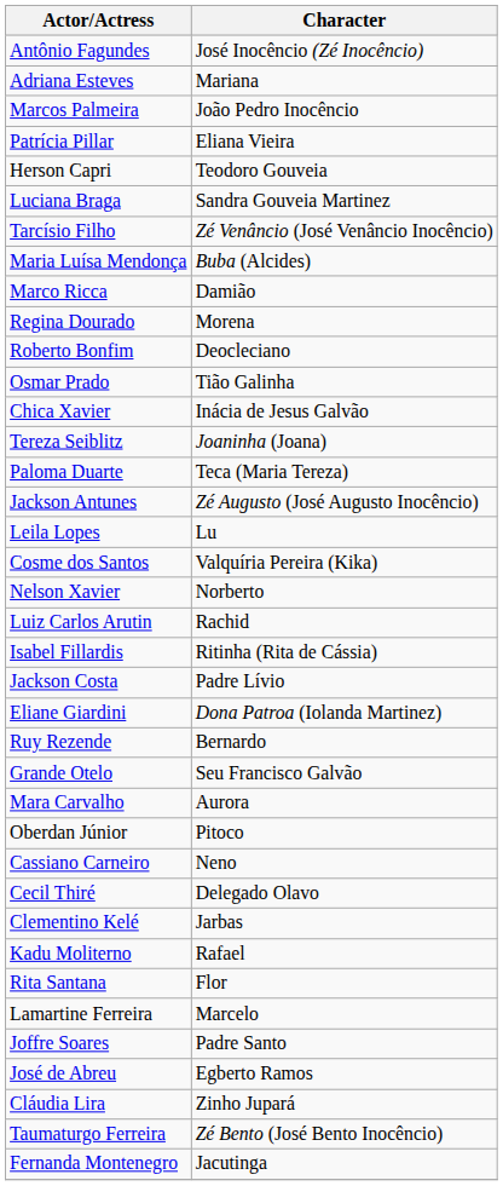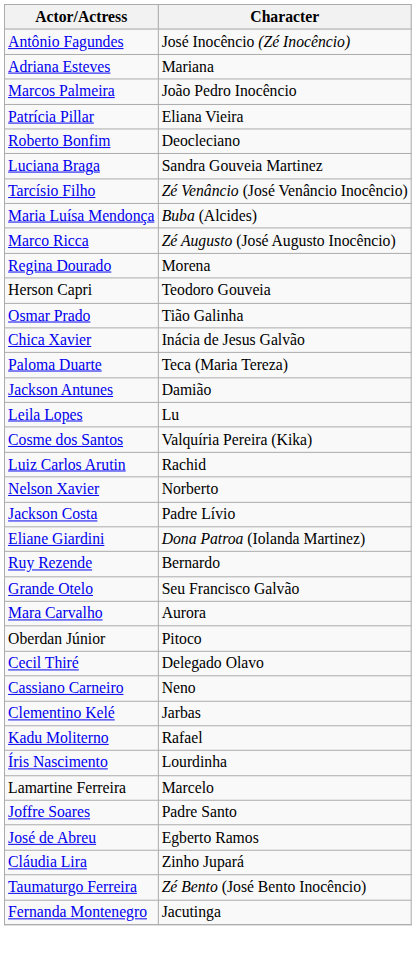rows swapped: Herson Capri <-> Roberto Bonfim
Marco Ricca | Character: Damião -> Zé Augusto (José Augusto Inocêncio)
- row: Tereza Seiblitz | Joaninha (Joana)
Jackson Antunes | Character: Zé Augusto (José Augusto Inocêncio) -> Damião
rows swapped: Luiz Carlos Arutin <-> Nelson Xavier
- row: Isabel Fillardis | Ritinha (Rita de Cássia)
rows swapped: Cassiano Carneiro <-> Cecil Thiré
+ row: Íris Nascimento | Lourdinha
- row: Rita Santana | Flor
